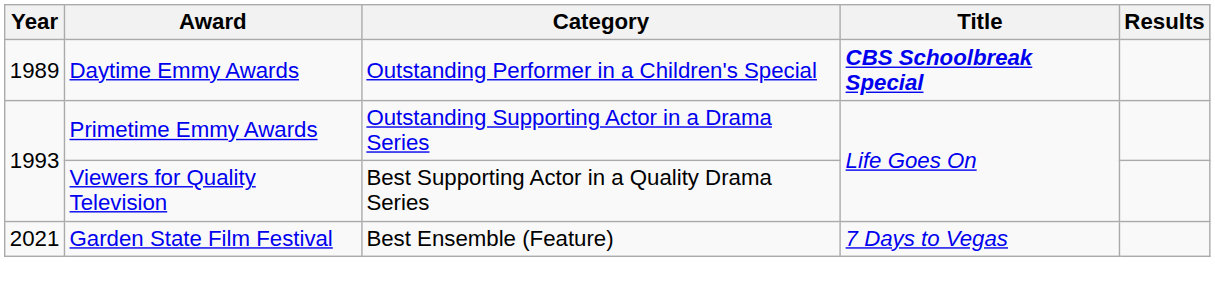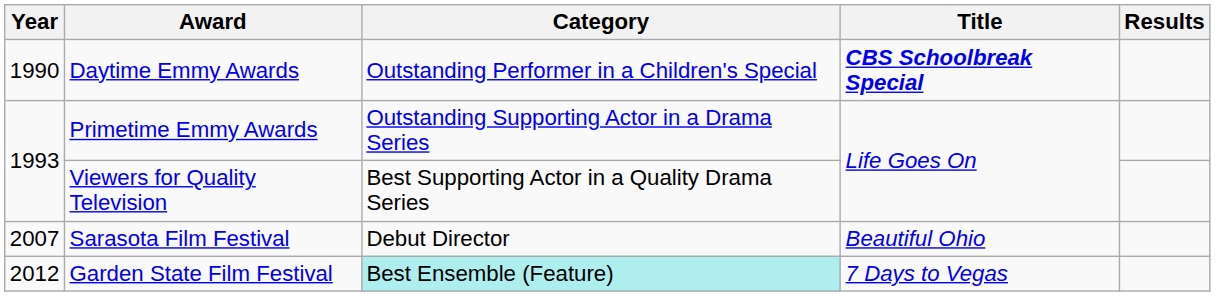Daytime Emmy Awards | Year: 1989 -> 1990
+ row: 2007 | Sarasota Film Festival | Debut Director | Beautiful Ohio
Garden State Film Festival | Year: 2021 -> 2012
Garden State Film Festival | Category: no background -> paleturquoise background
